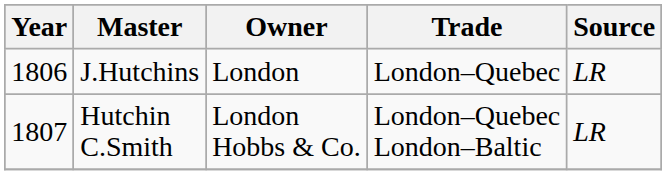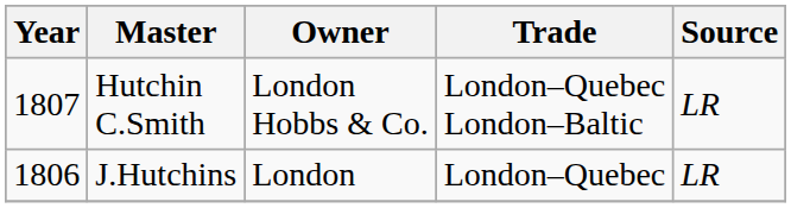rows swapped: J.Hutchins <-> Hutchin C.Smith
